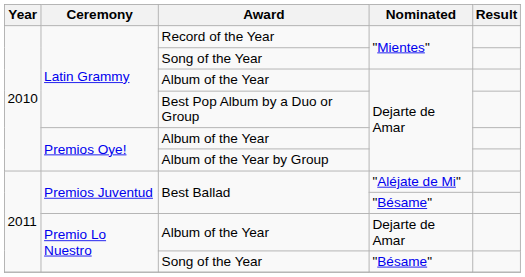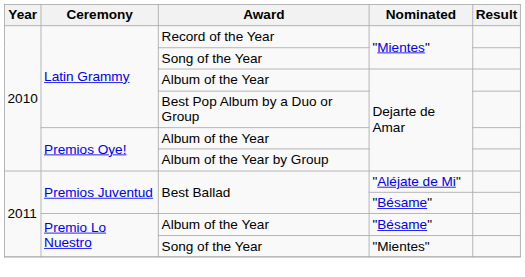Premio Lo Nuestro / Album of the Year | Nominated: Dejarte de Amar -> "Bésame"
Premio Lo Nuestro / Song of the Year | Nominated: "Bésame" -> "Mientes"
